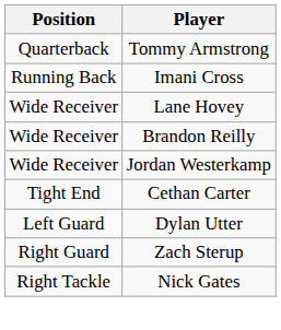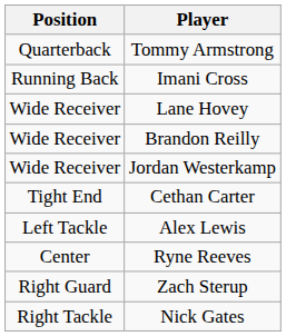+ row: Left Tackle | Alex Lewis
- row: Left Guard | Dylan Utter
+ row: Center | Ryne Reeves
